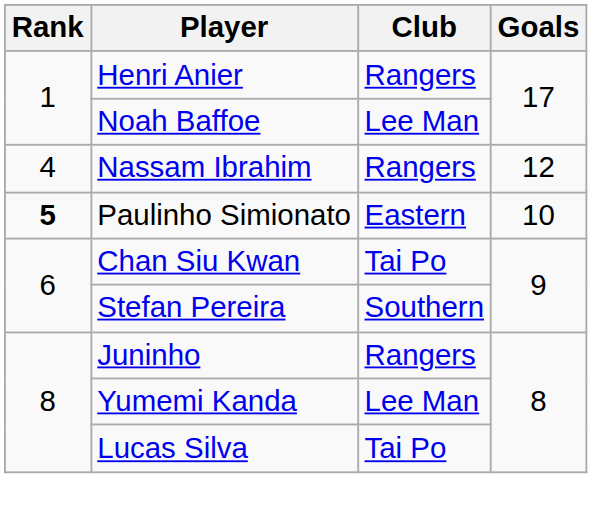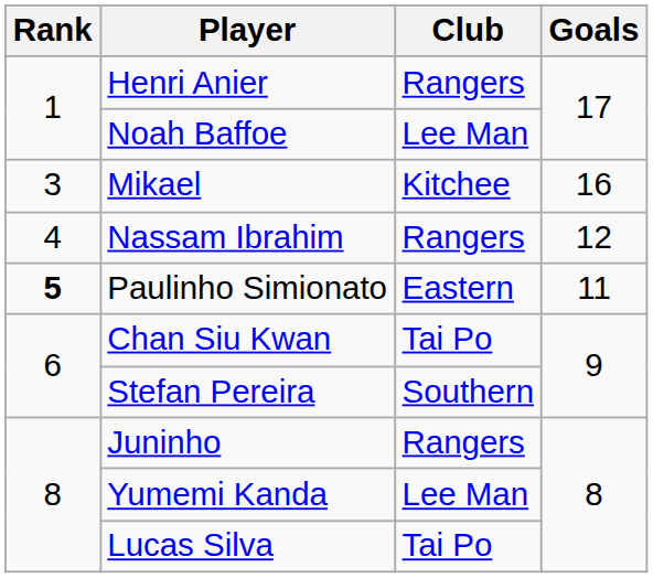+ row: 3 | Mikael | Kitchee | 16
Paulinho Simionato | Goals: 10 -> 11
